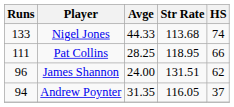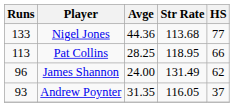Nigel Jones | Avge: 44.33 -> 44.36
Nigel Jones | HS: 74 -> 77
Pat Collins | Runs: 111 -> 113
James Shannon | Str Rate: 131.51 -> 131.49
Andrew Poynter | Runs: 94 -> 93
